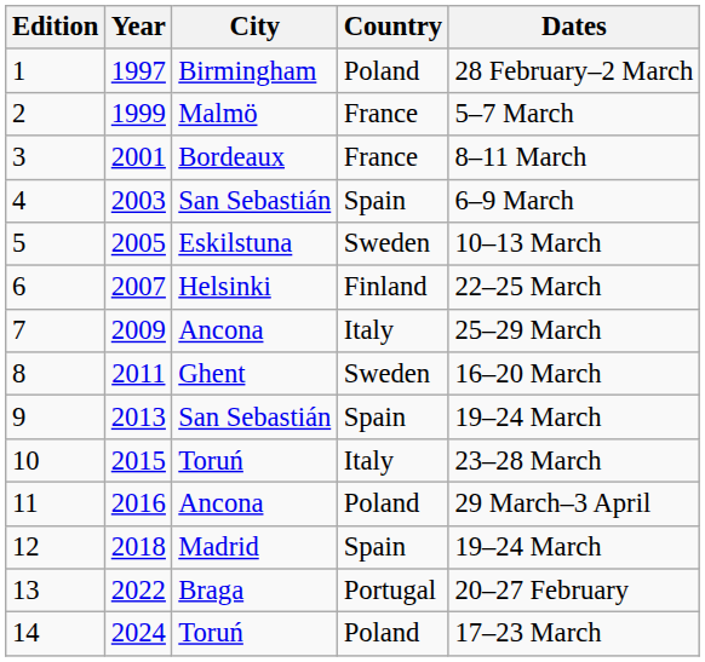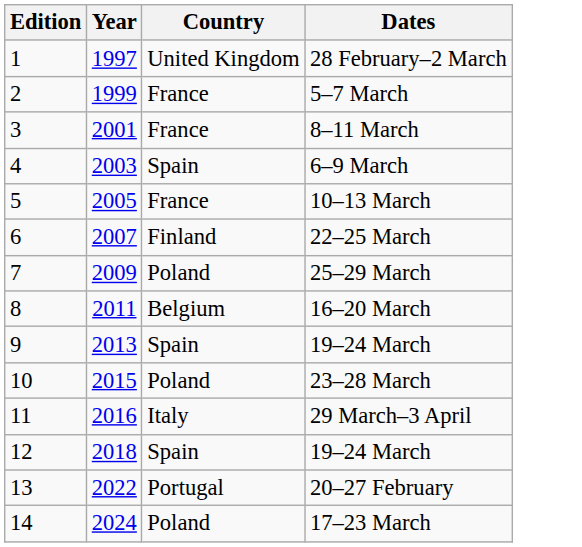- column: City | Birmingham | Malmö | Bordeaux | San Sebastián | Eskilstuna | Helsinki | Ancona | Ghent | San Sebastián | Toruń | Ancona | Madrid | Braga | Toruń
1 | Country: Poland -> United Kingdom
5 | Country: Sweden -> France
7 | Country: Italy -> Poland
8 | Country: Sweden -> Belgium
10 | Country: Italy -> Poland
11 | Country: Poland -> Italy
